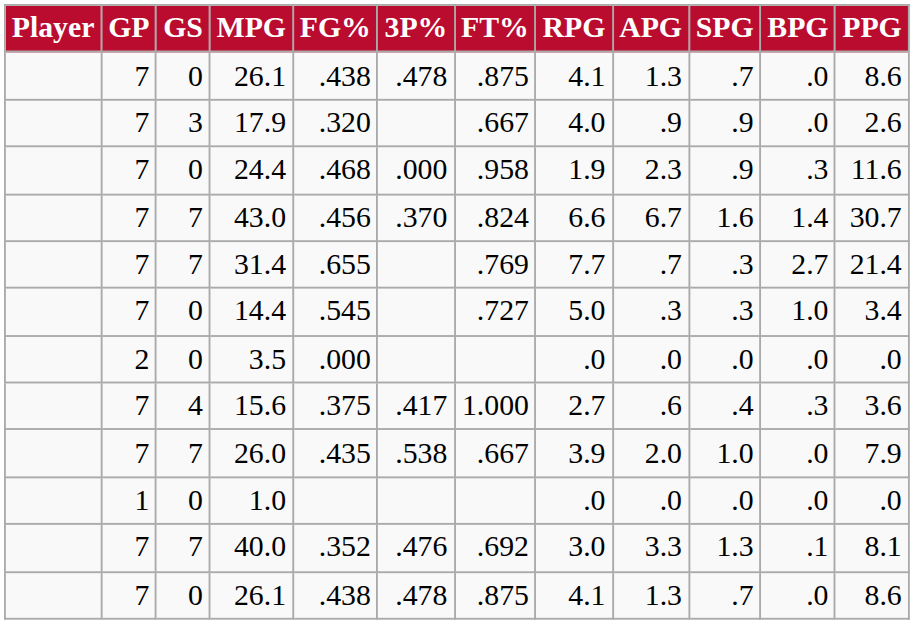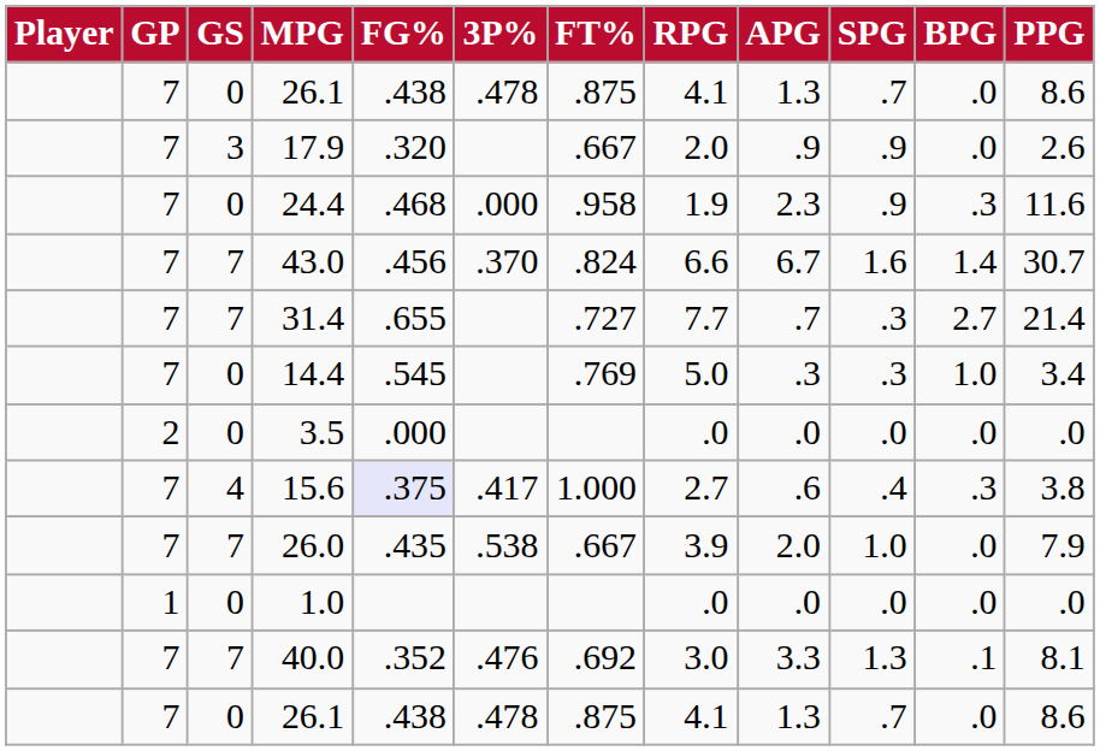17.9 | RPG: 4.0 -> 2.0
31.4 | FT%: .769 -> .727
14.4 | FT%: .727 -> .769
15.6 | FG%: no background -> lavender background
15.6 | PPG: 3.6 -> 3.8
